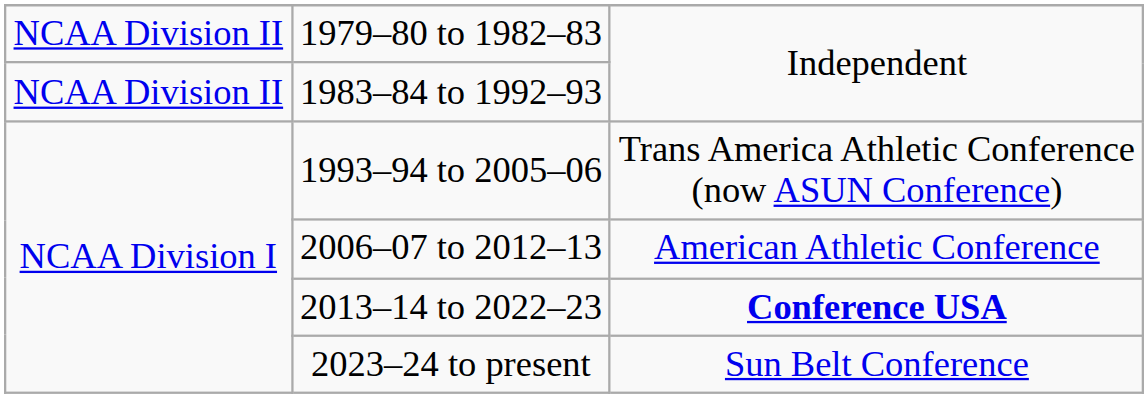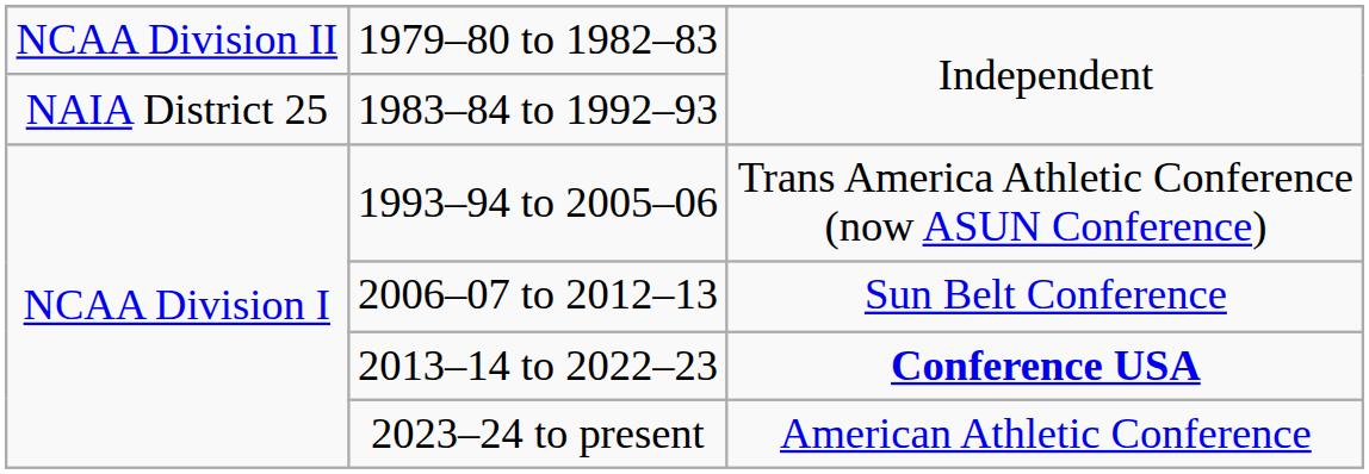1983–84 to 1992–93 | column 1: NCAA Division II -> NAIA District 25
2006–07 to 2012–13 | column 3: American Athletic Conference -> Sun Belt Conference
2023–24 to present | column 3: Sun Belt Conference -> American Athletic Conference
